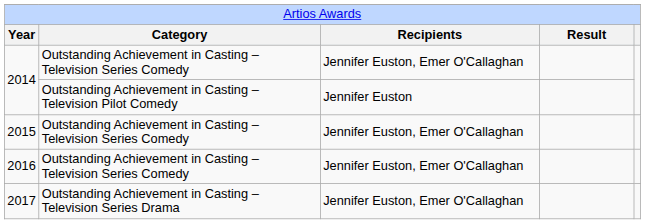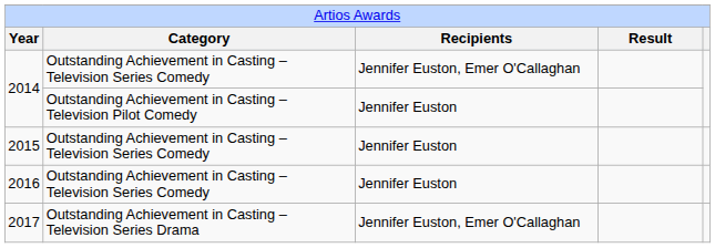2015 | column 3: Jennifer Euston, Emer O'Callaghan -> Jennifer Euston
2016 | column 3: Jennifer Euston, Emer O'Callaghan -> Jennifer Euston
